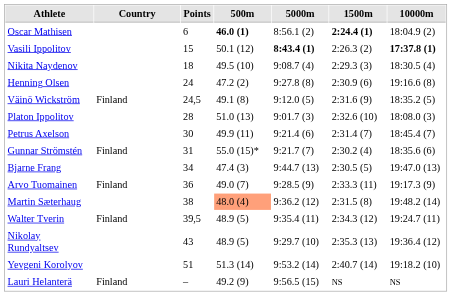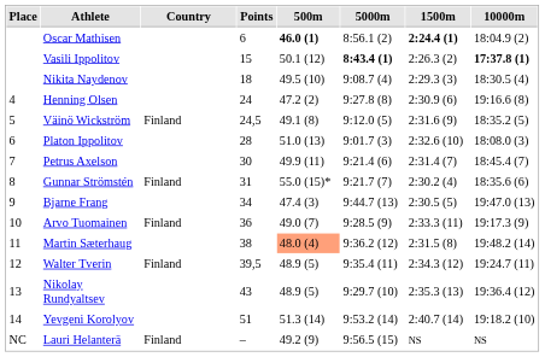+ column: Place | 4 | 5 | 6 | 7 | 8 | 9 | 10 | 11 | 12 | 13 | 14 | NC
